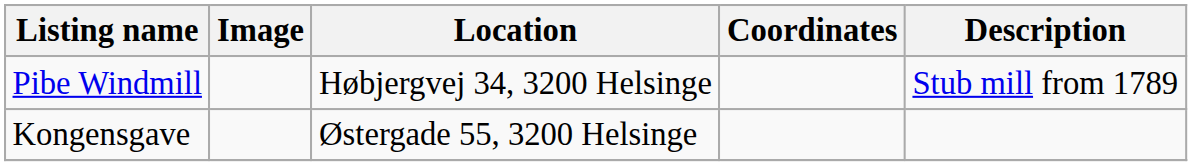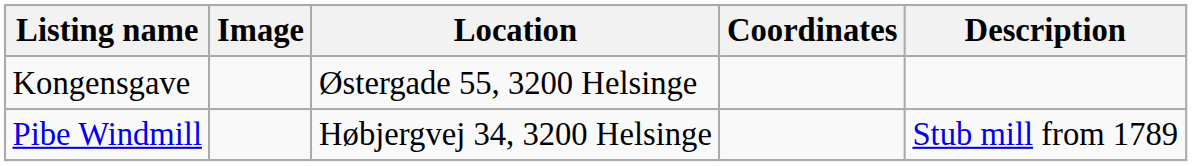rows swapped: Kongensgave <-> Pibe Windmill
